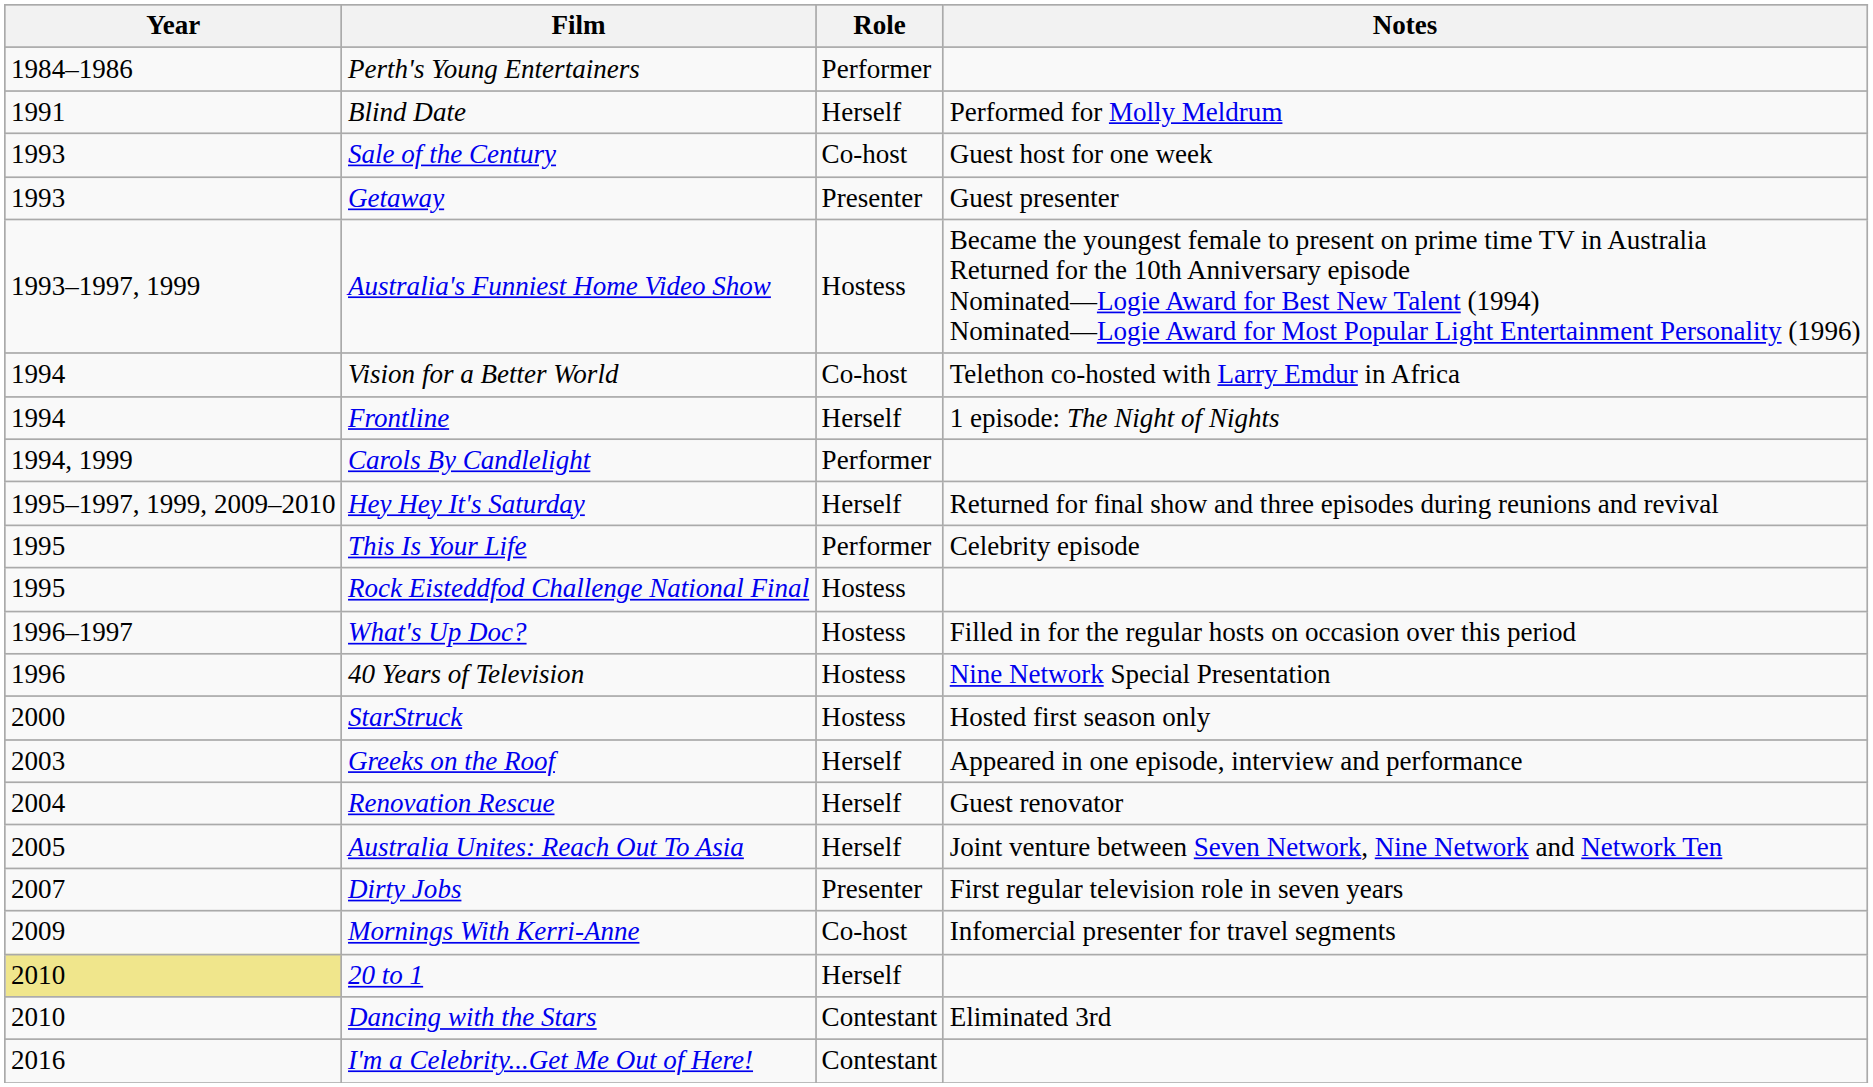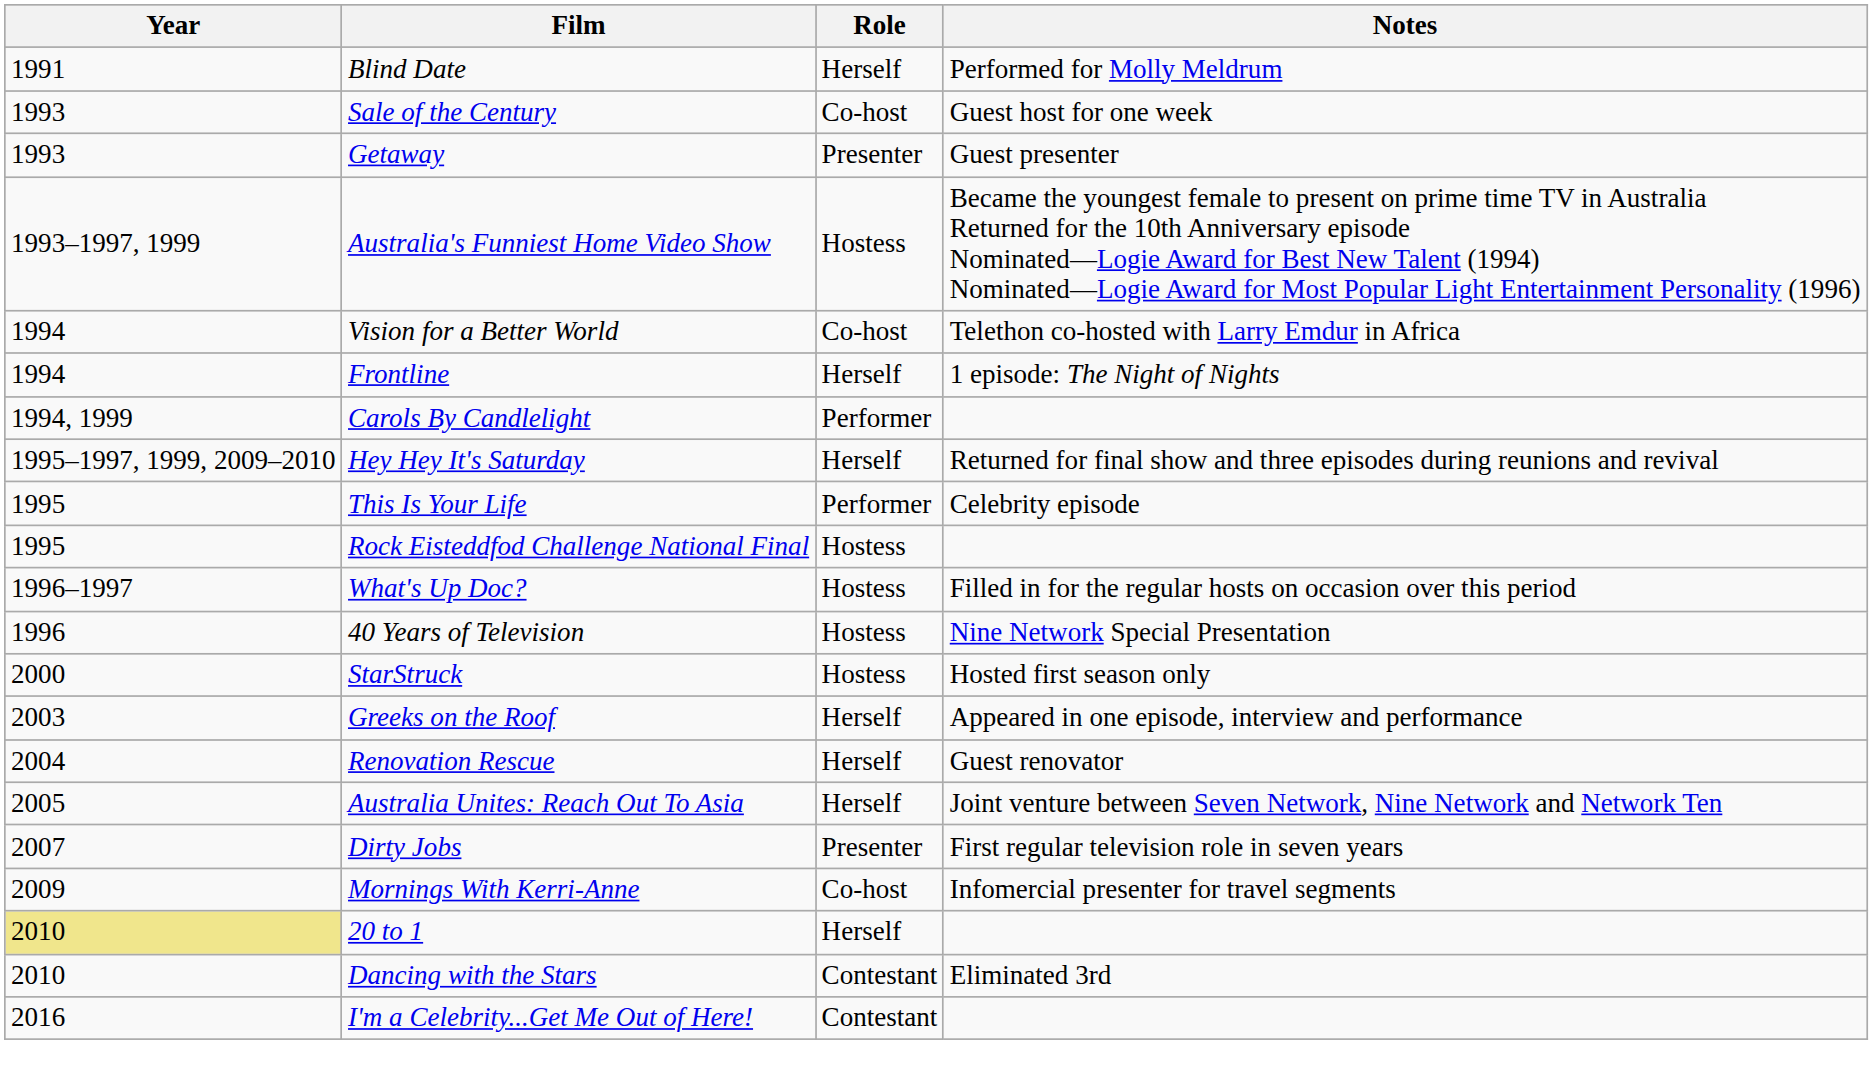- row: 1984–1986 | Perth's Young Entertainers | Performer
